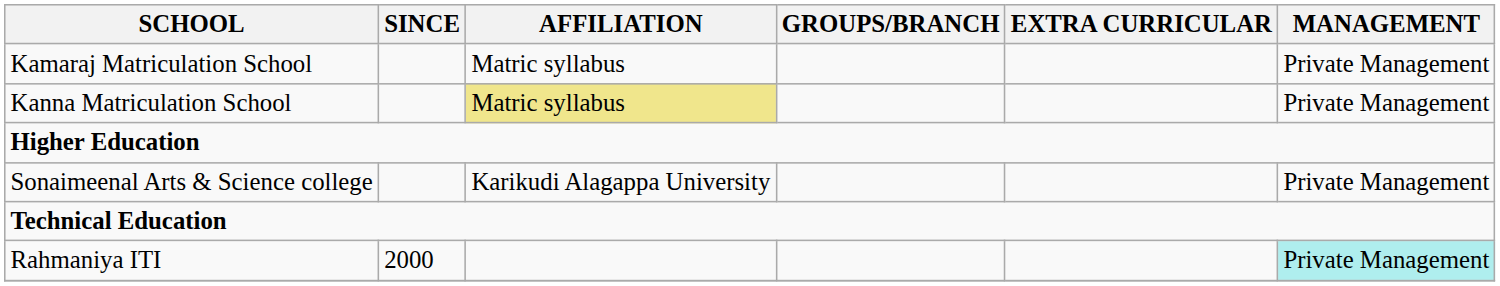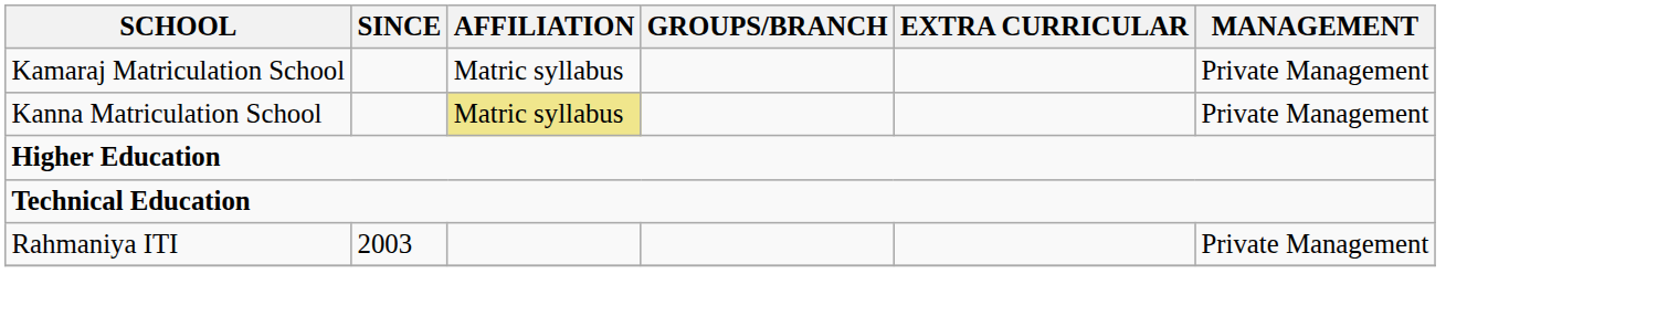- row: Sonaimeenal Arts & Science college | Karikudi Alagappa University | Private Management
Rahmaniya ITI | SINCE: 2000 -> 2003
Rahmaniya ITI | MANAGEMENT: paleturquoise background -> no background
